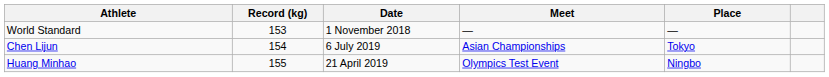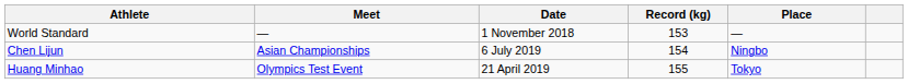columns swapped: Record (kg) <-> Meet
Chen Lijun | Place: Tokyo -> Ningbo
Huang Minhao | Place: Ningbo -> Tokyo
